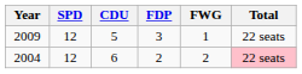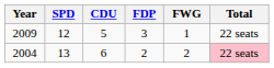2004 | SPD: 12 -> 13
